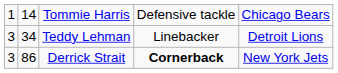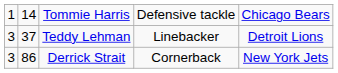Teddy Lehman | column 2: 34 -> 37
Derrick Strait | column 4: bold -> normal
